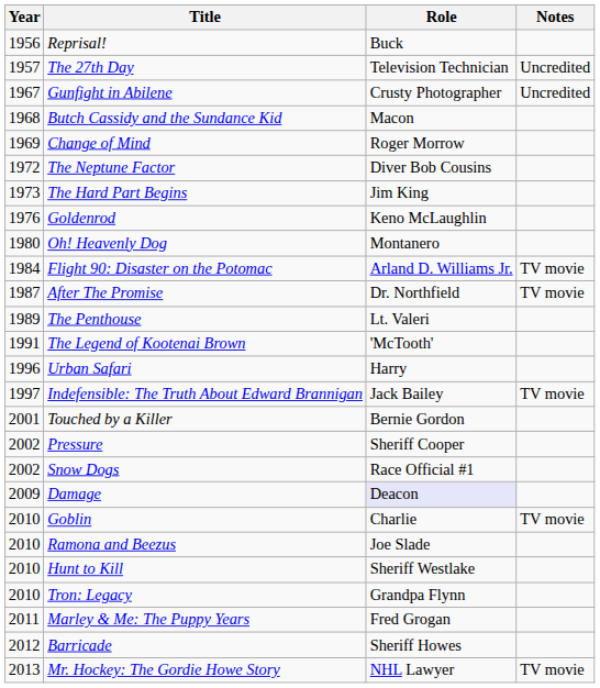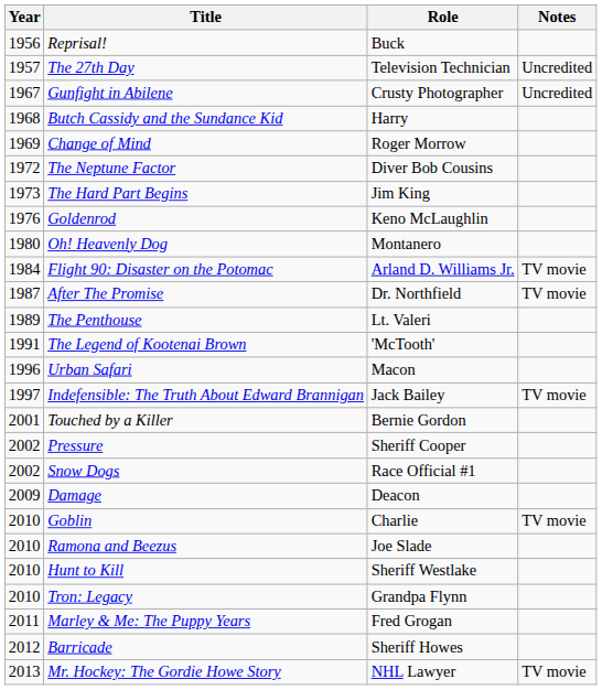Butch Cassidy and the Sundance Kid | Role: Macon -> Harry
Urban Safari | Role: Harry -> Macon
Damage | Role: lavender background -> no background
